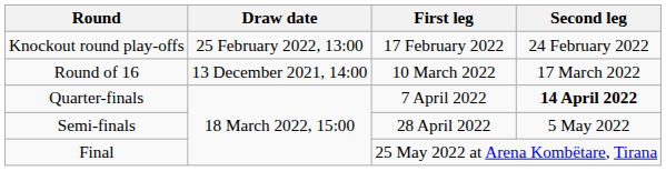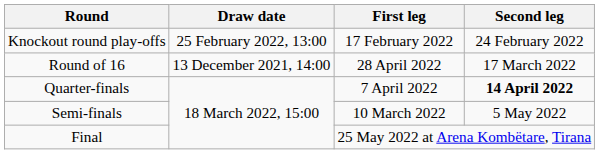Round of 16 | First leg: 10 March 2022 -> 28 April 2022
Semi-finals | First leg: 28 April 2022 -> 10 March 2022
